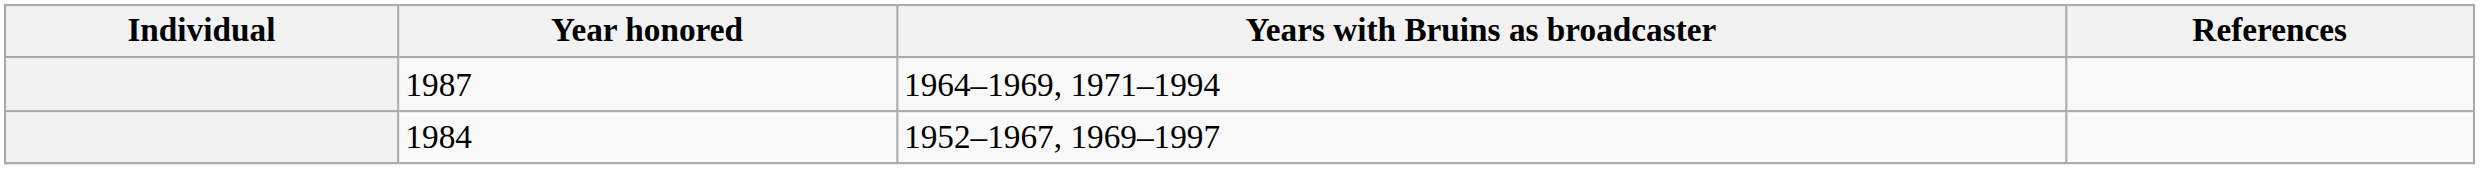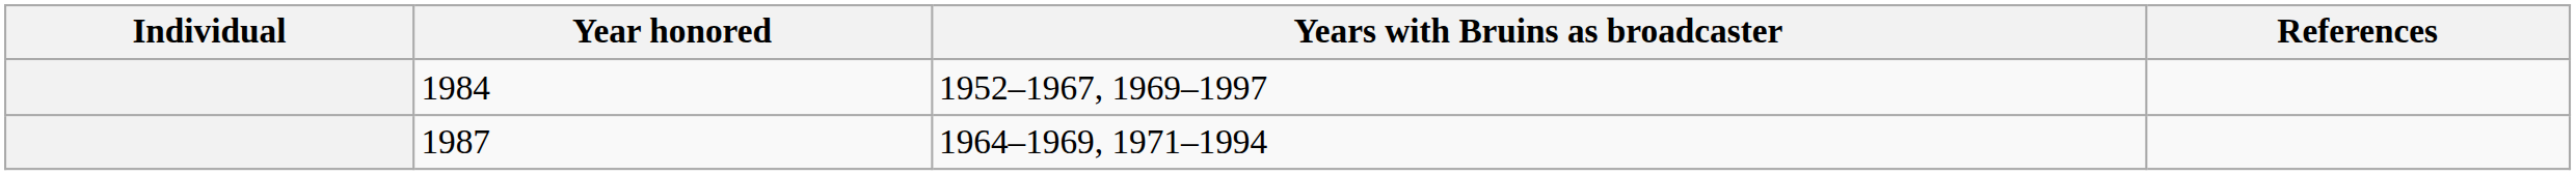rows swapped: 1984 <-> 1987
